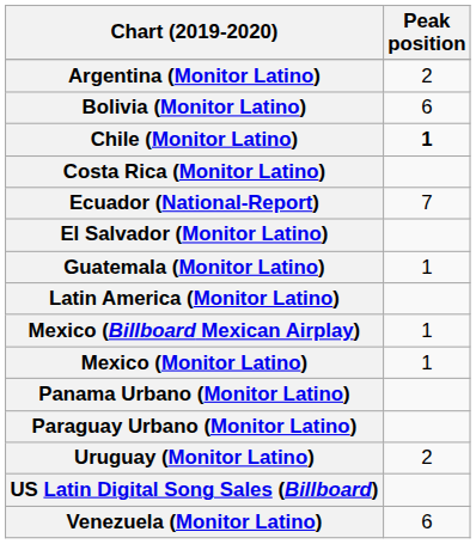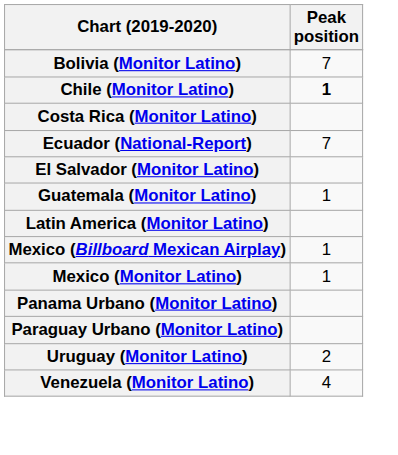- row: Argentina (Monitor Latino) | 2
Bolivia (Monitor Latino) | Peak position: 6 -> 7
- row: US Latin Digital Song Sales (Billboard)
Venezuela (Monitor Latino) | Peak position: 6 -> 4
